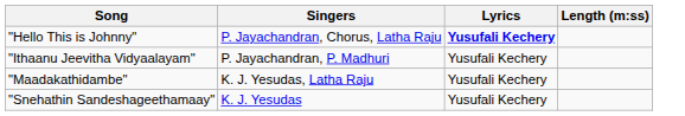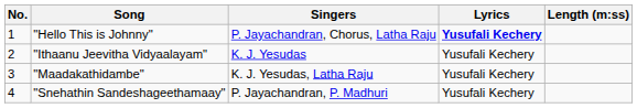+ column: No. | 1 | 2 | 3 | 4
"Ithaanu Jeevitha Vidyaalayam" | Singers: P. Jayachandran, P. Madhuri -> K. J. Yesudas
"Snehathin Sandeshageethamaay" | Singers: K. J. Yesudas -> P. Jayachandran, P. Madhuri
